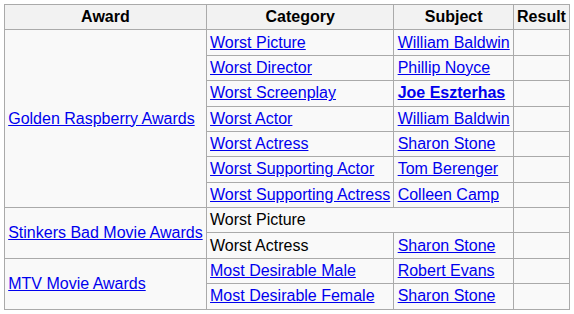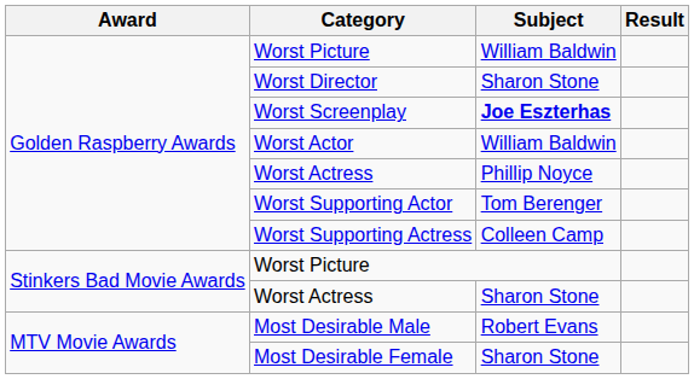Worst Director | Subject: Phillip Noyce -> Sharon Stone
Golden Raspberry Awards / Worst Actress | Subject: Sharon Stone -> Phillip Noyce
